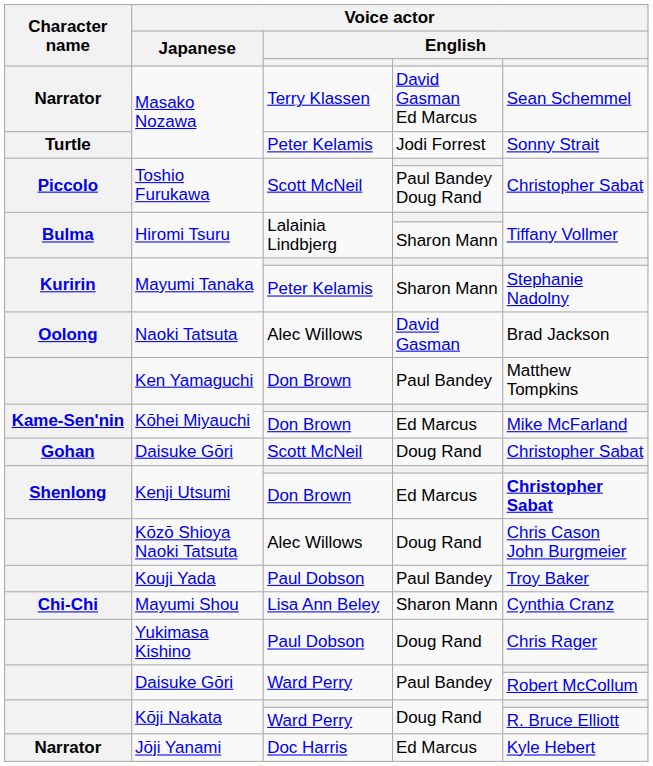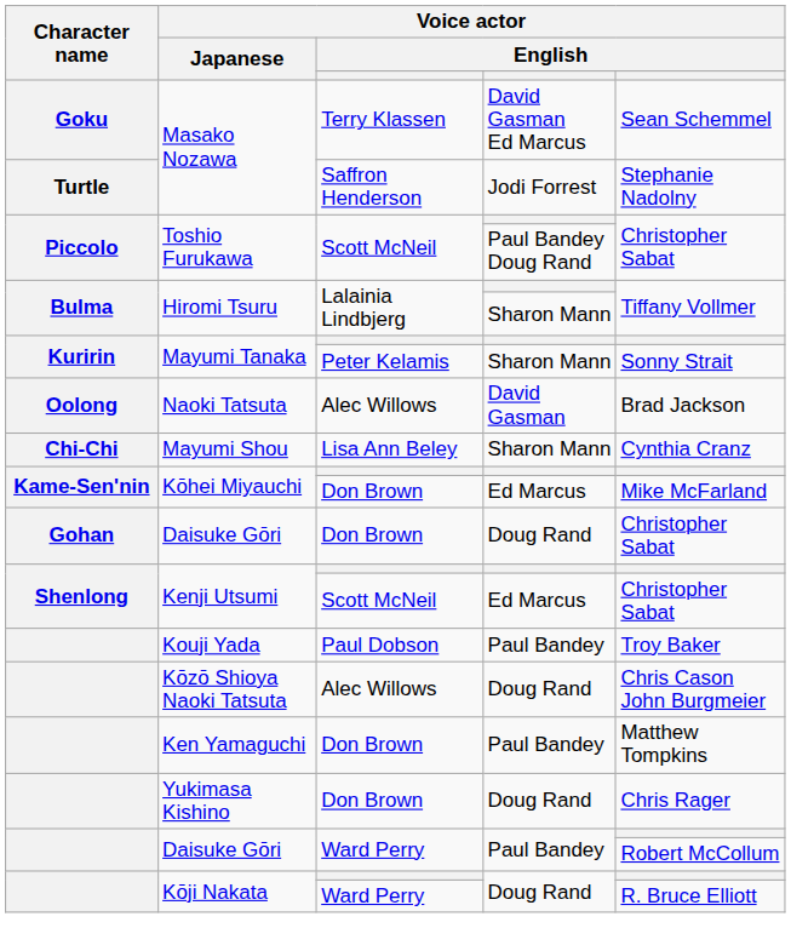Masako Nozawa / David Gasman Ed Marcus | Character name: Narrator -> Goku
Masako Nozawa / Jodi Forrest | column 3: Peter Kelamis -> Saffron Henderson
Masako Nozawa / Jodi Forrest | column 5: Sonny Strait -> Stephanie Nadolny
Mayumi Tanaka / Sharon Mann | column 5: Stephanie Nadolny -> Sonny Strait
rows swapped: Mayumi Shou <-> Ken Yamaguchi
Daisuke Gōri / Doug Rand | column 3: Scott McNeil -> Don Brown
Kenji Utsumi / Ed Marcus | column 3: Don Brown -> Scott McNeil
Kenji Utsumi / Ed Marcus | column 5: bold -> normal
rows swapped: Kouji Yada <-> Kōzō Shioya Naoki Tatsuta
Yukimasa Kishino | column 3: Paul Dobson -> Don Brown
- row: Narrator | Jōji Yanami | Doc Harris | Ed Marcus | Kyle Hebert
